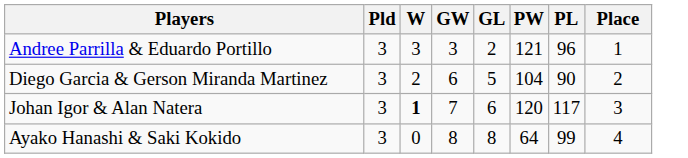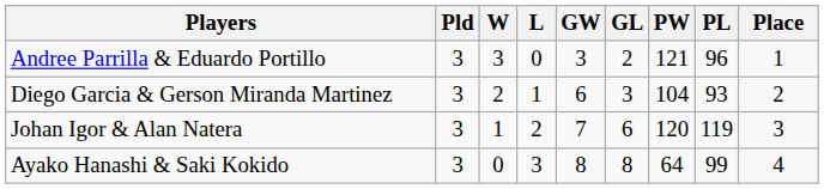+ column: L | 0 | 1 | 2 | 3
Diego Garcia & Gerson Miranda Martinez | GL: 5 -> 3
Diego Garcia & Gerson Miranda Martinez | PL: 90 -> 93
Johan Igor & Alan Natera | W: bold -> normal
Johan Igor & Alan Natera | PL: 117 -> 119
